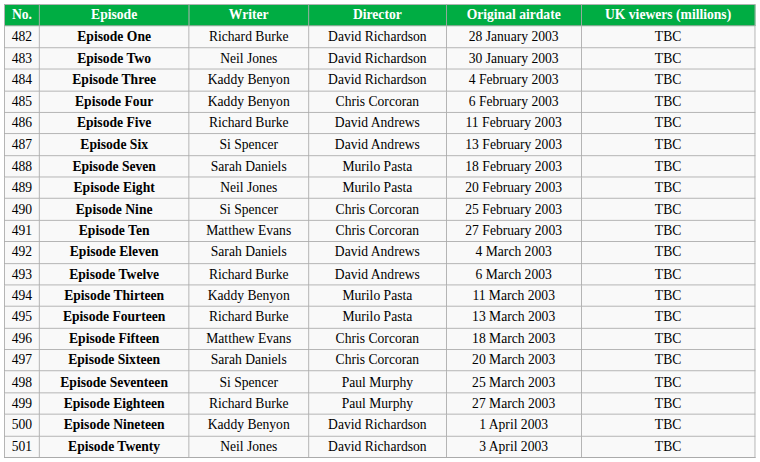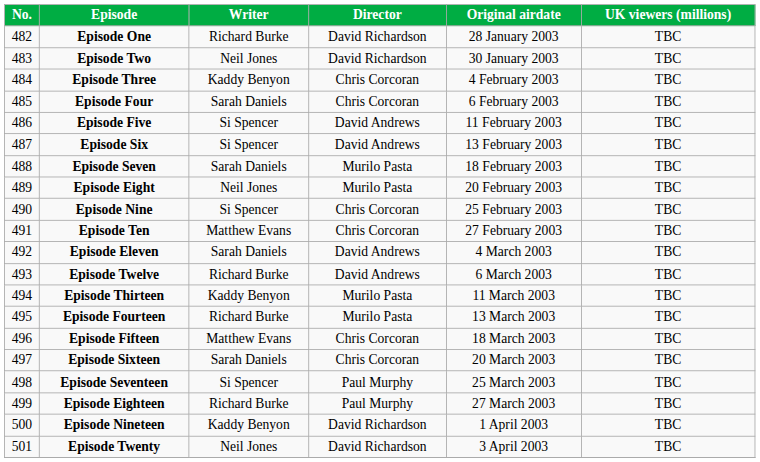Episode Three | Director: David Richardson -> Chris Corcoran
Episode Four | Writer: Kaddy Benyon -> Sarah Daniels
Episode Five | Writer: Richard Burke -> Si Spencer
